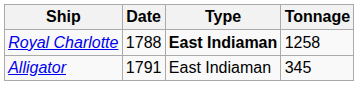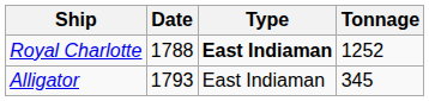Royal Charlotte | Tonnage: 1258 -> 1252
Alligator | Date: 1791 -> 1793
